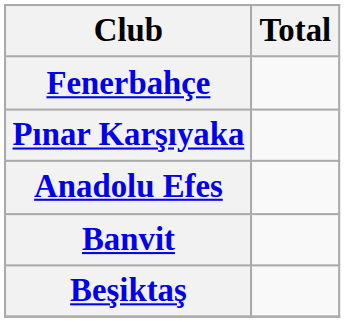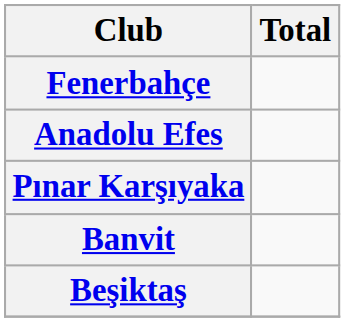rows swapped: Anadolu Efes <-> Pınar Karşıyaka
